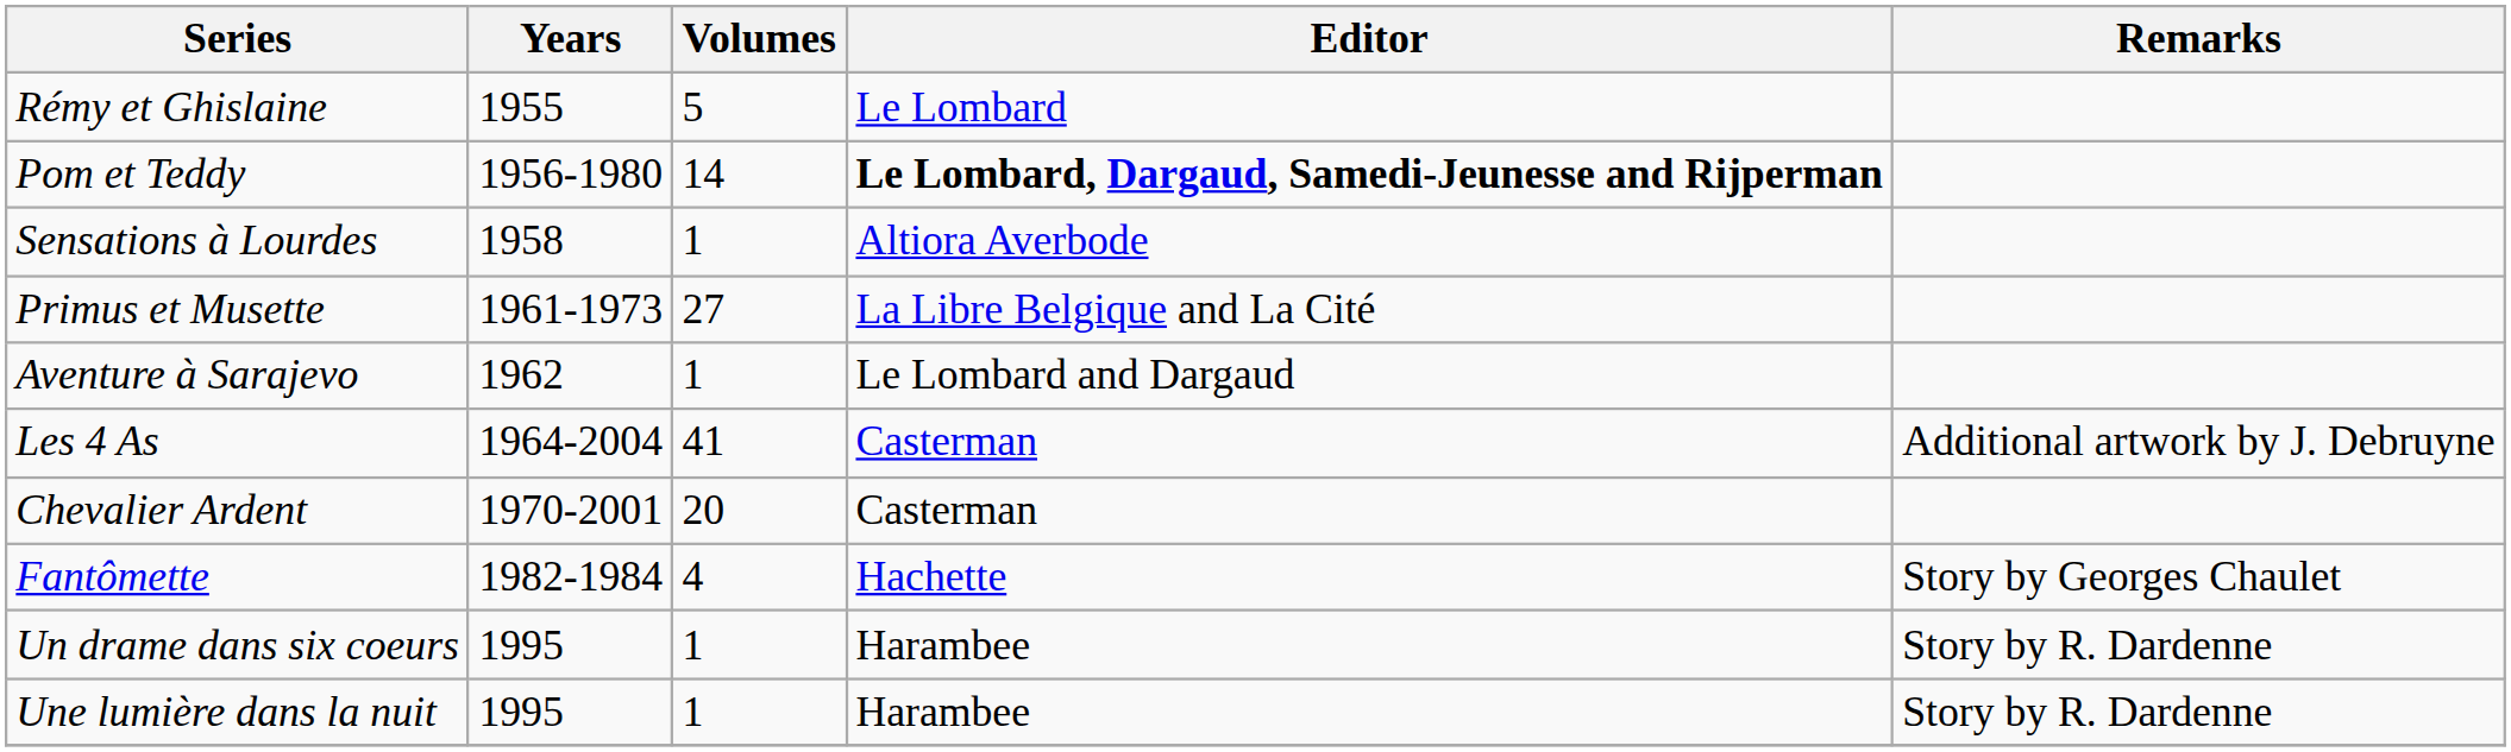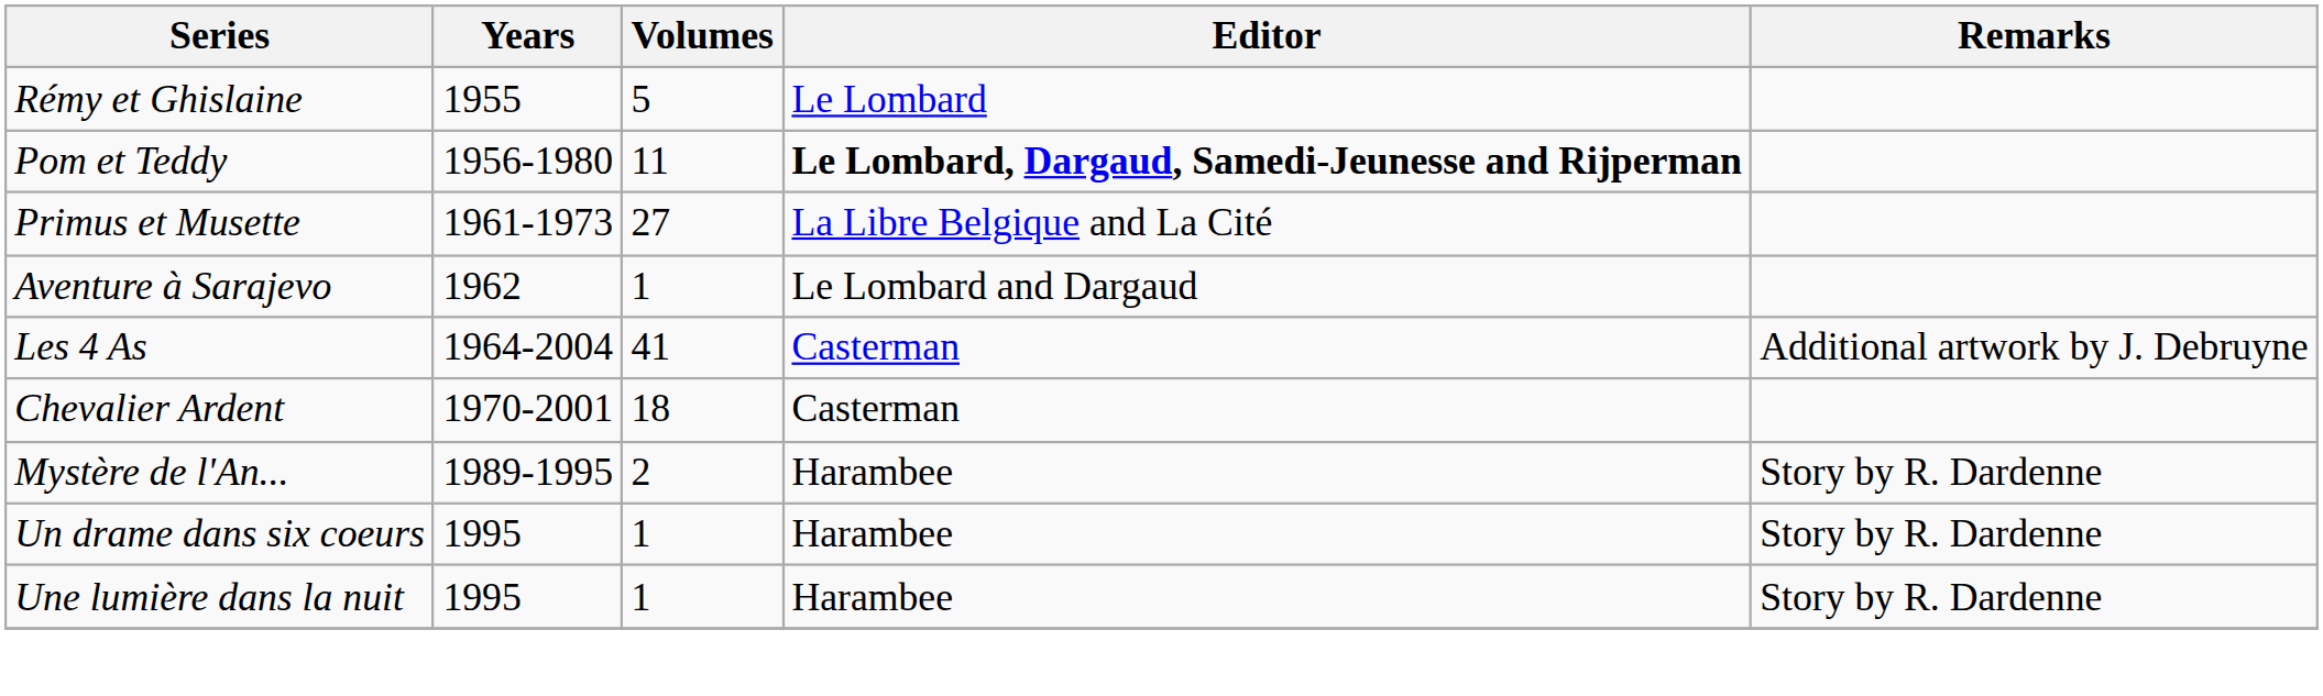Pom et Teddy | Volumes: 14 -> 11
- row: Sensations à Lourdes | 1958 | 1 | Altiora Averbode
Chevalier Ardent | Volumes: 20 -> 18
- row: Fantômette | 1982-1984 | 4 | Hachette | Story by Georges Chaulet
+ row: Mystère de l'An... | 1989-1995 | 2 | Harambee | Story by R. Dardenne
